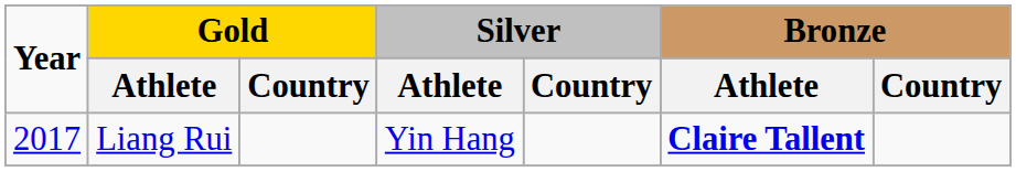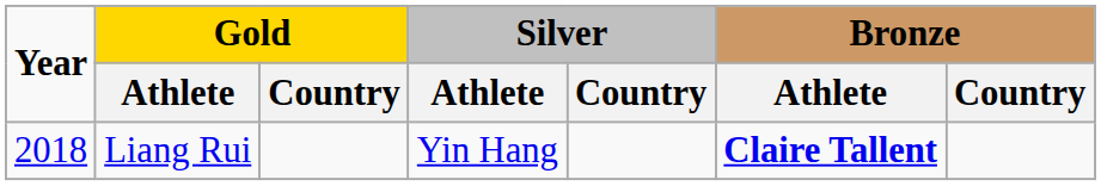Liang Rui | Year: 2017 -> 2018
